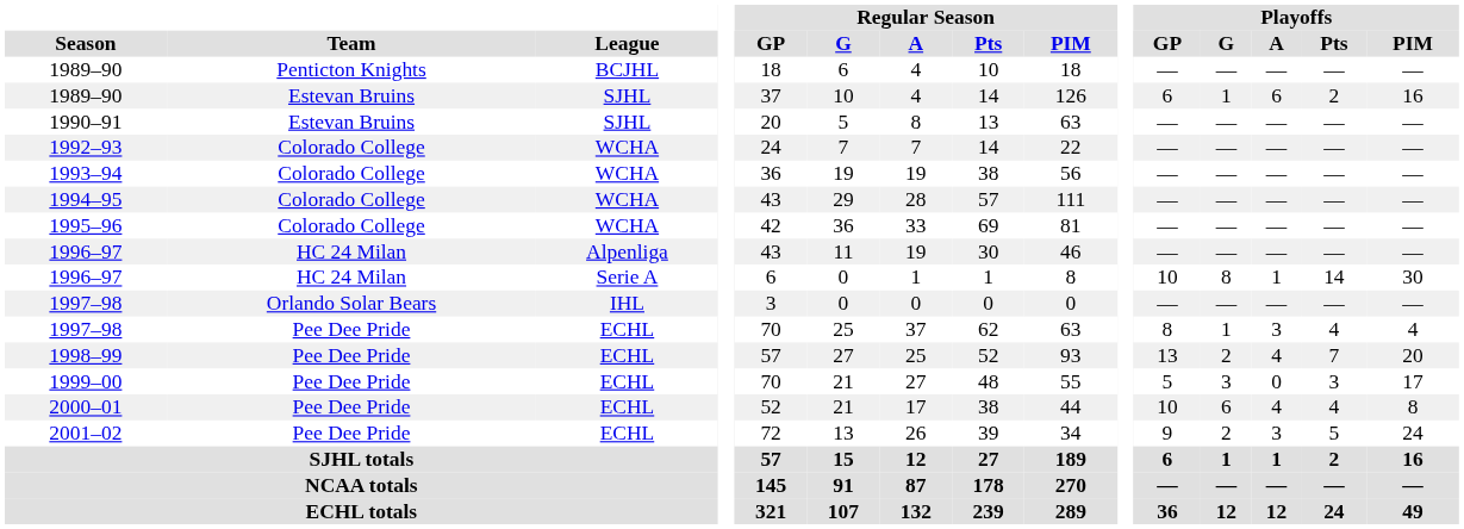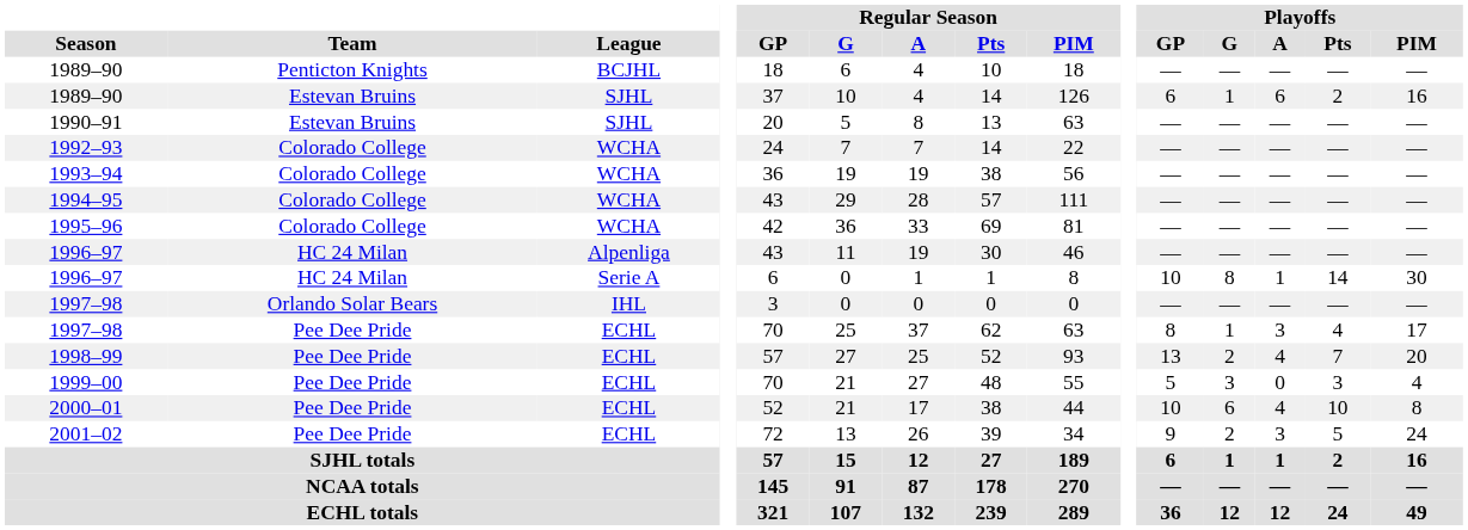1997–98 / ECHL | Playoffs / PIM: 4 -> 17
1999–00 | Playoffs / PIM: 17 -> 4
2000–01 | Playoffs / Pts: 4 -> 10
